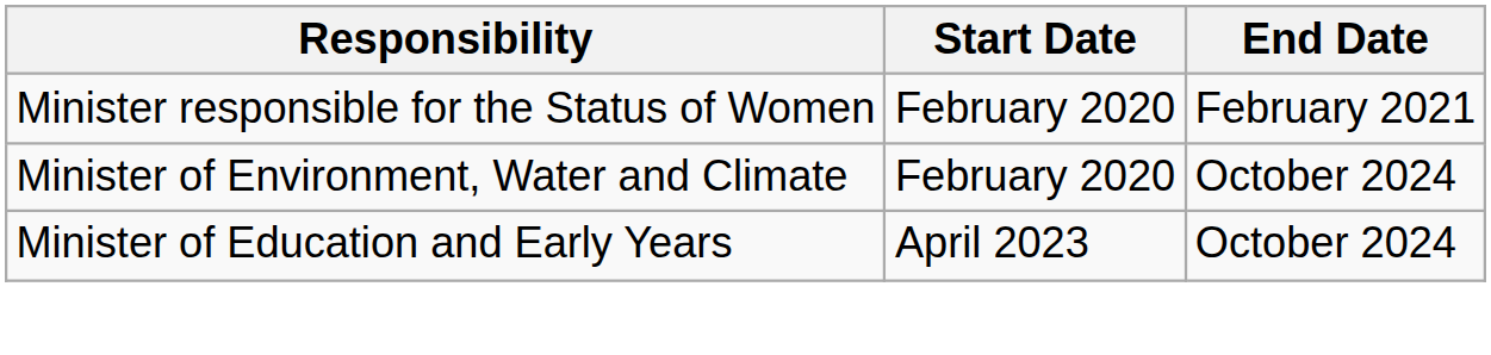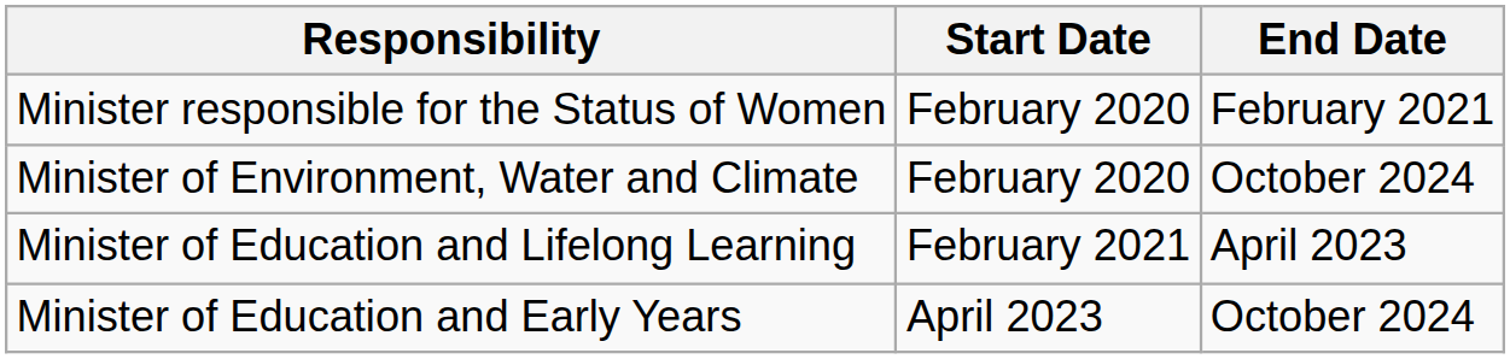+ row: Minister of Education and Lifelong Learning | February 2021 | April 2023
